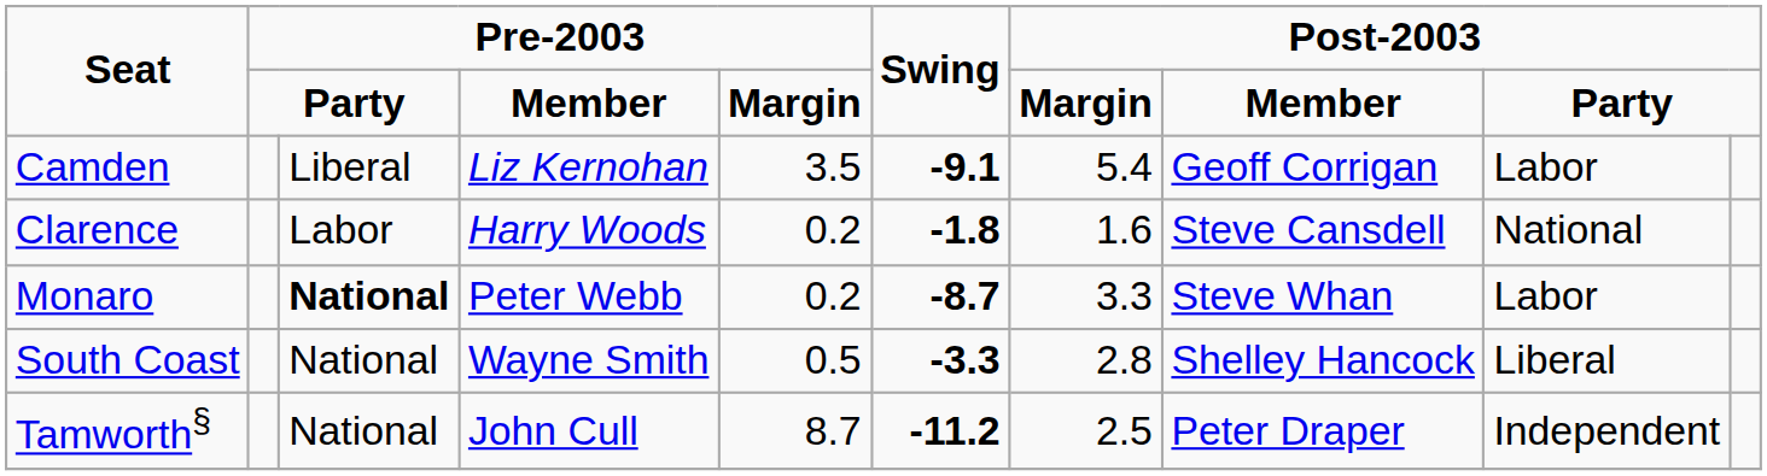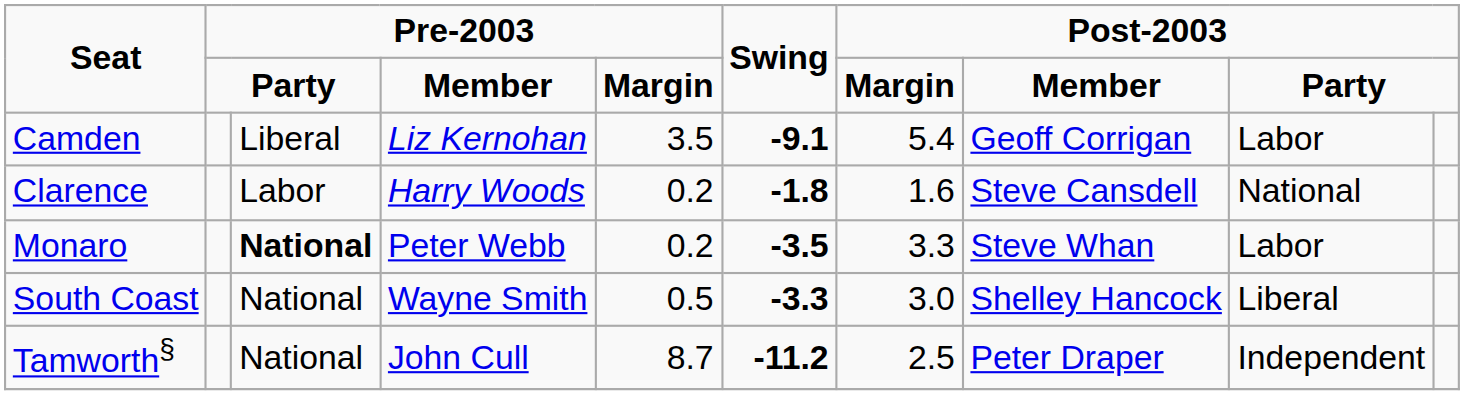Monaro | Swing: -8.7 -> -3.5
South Coast | column 7: 2.8 -> 3.0
